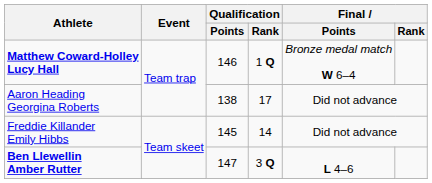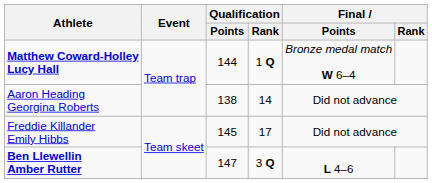Matthew Coward-Holley Lucy Hall | Qualification / Points: 146 -> 144
Aaron Heading Georgina Roberts | Qualification / Rank: 17 -> 14
Freddie Killander Emily Hibbs | Qualification / Rank: 14 -> 17
